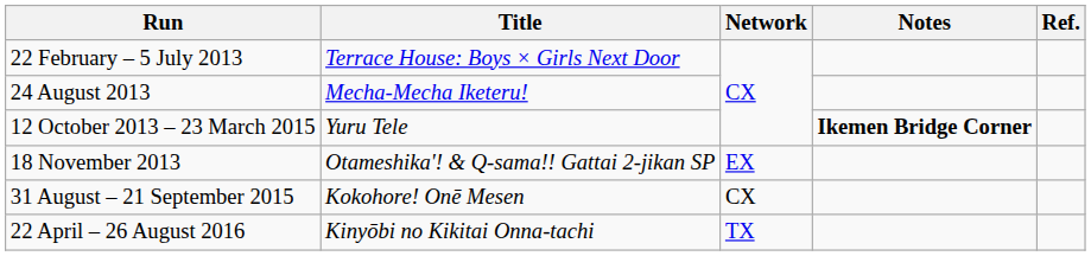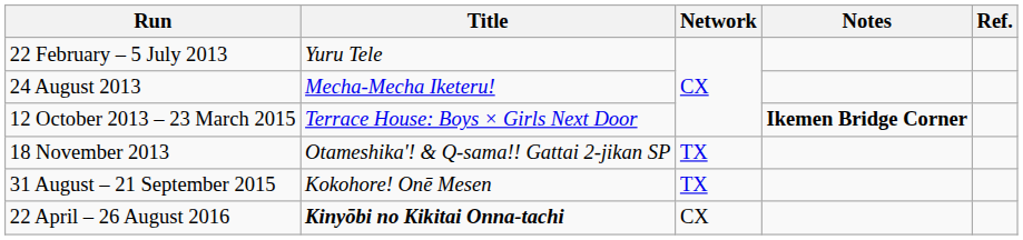22 February – 5 July 2013 | Title: Terrace House: Boys × Girls Next Door -> Yuru Tele
12 October 2013 – 23 March 2015 | Title: Yuru Tele -> Terrace House: Boys × Girls Next Door
18 November 2013 | Network: EX -> TX
31 August – 21 September 2015 | Network: CX -> TX
22 April – 26 August 2016 | Title: normal -> bold
22 April – 26 August 2016 | Network: TX -> CX
